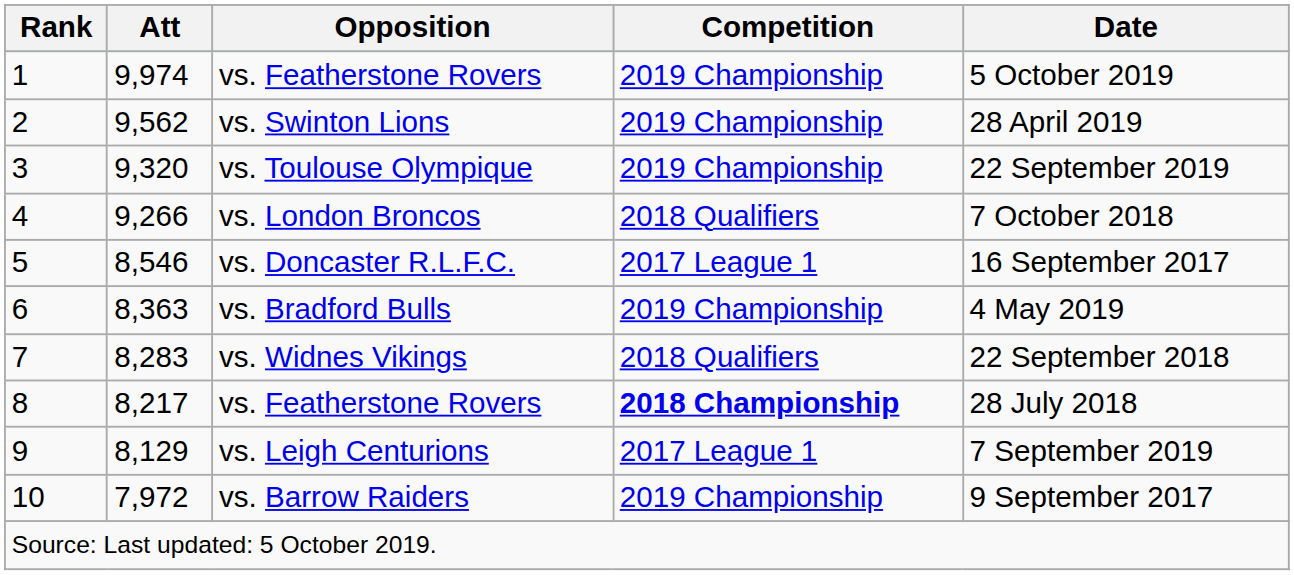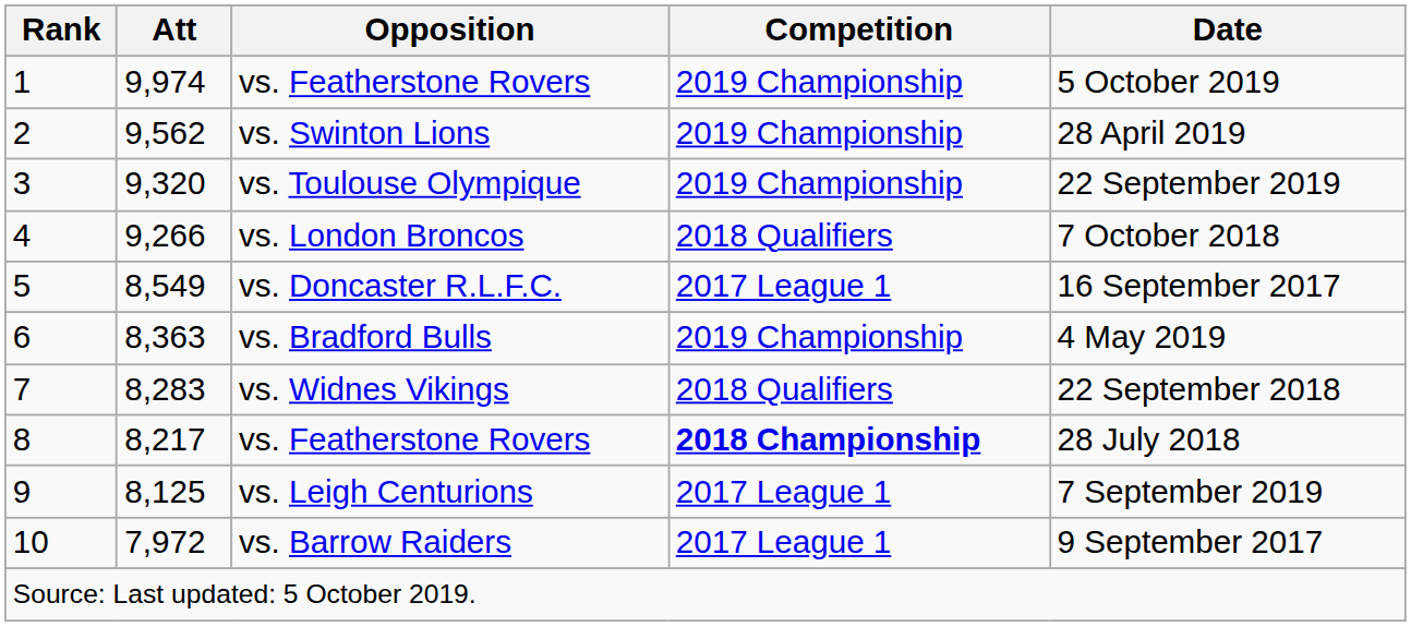vs. Doncaster R.L.F.C. | Att: 8,546 -> 8,549
vs. Leigh Centurions | Att: 8,129 -> 8,125
vs. Barrow Raiders | Competition: 2019 Championship -> 2017 League 1
